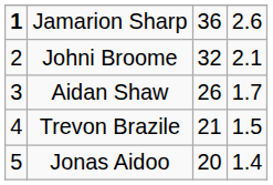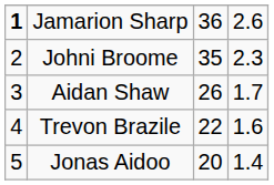Johni Broome | column 3: 32 -> 35
Johni Broome | column 4: 2.1 -> 2.3
Trevon Brazile | column 3: 21 -> 22
Trevon Brazile | column 4: 1.5 -> 1.6
